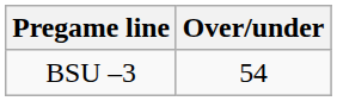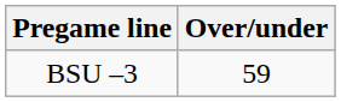BSU –3 | Over/under: 54 -> 59
